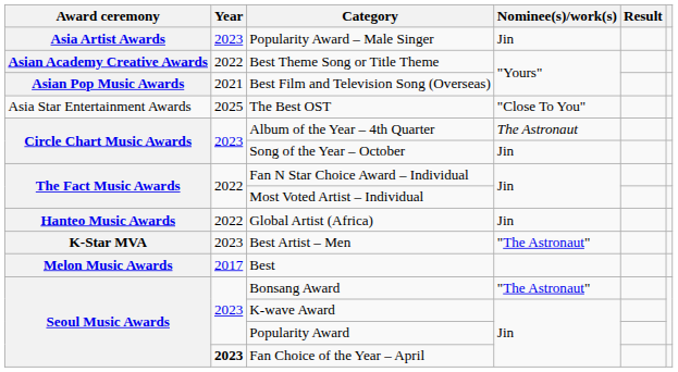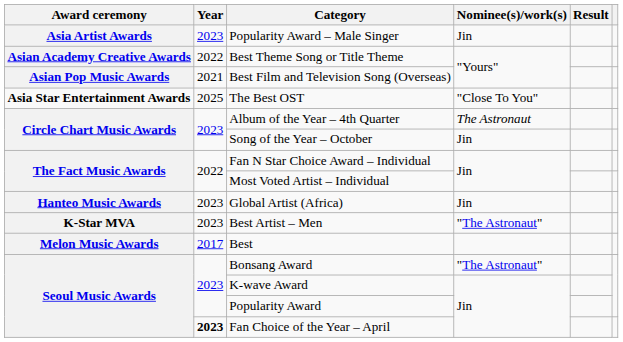The Best OST | Award ceremony: normal -> bold
Global Artist (Africa) | Year: 2022 -> 2023
